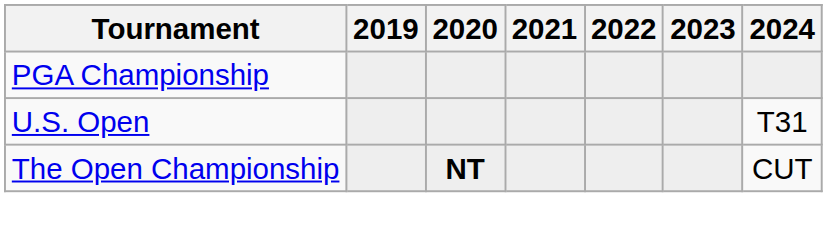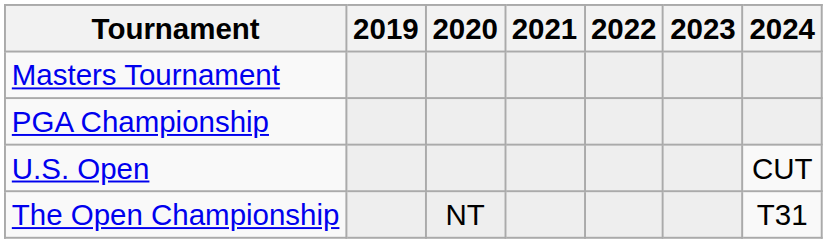+ row: Masters Tournament
U.S. Open | 2024: T31 -> CUT
The Open Championship | 2020: bold -> normal
The Open Championship | 2024: CUT -> T31
